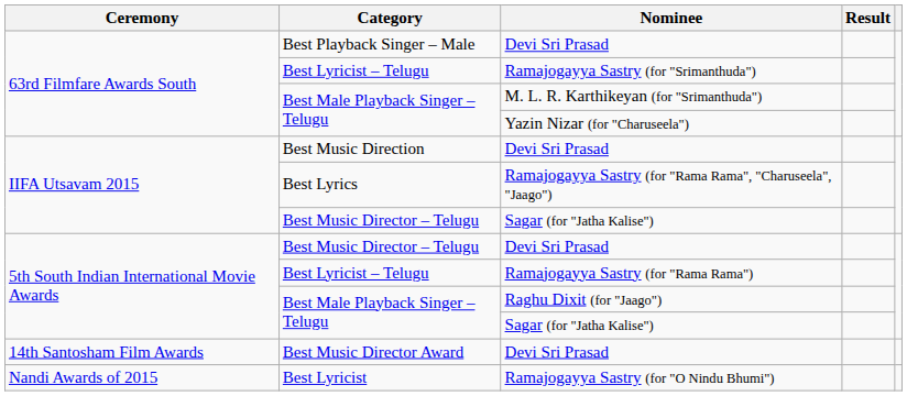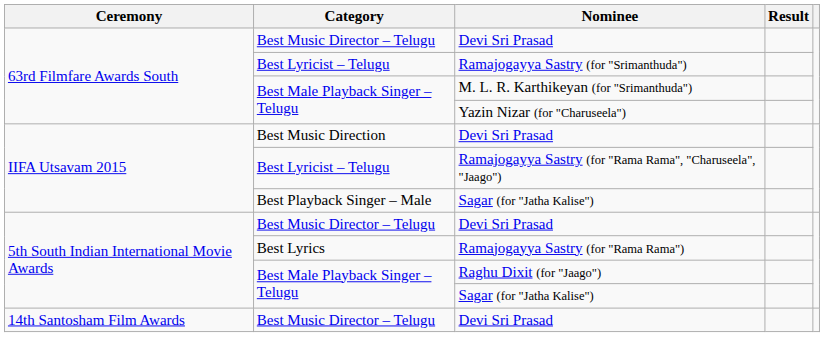63rd Filmfare Awards South / Devi Sri Prasad | Category: Best Playback Singer – Male -> Best Music Director – Telugu
Ramajogayya Sastry (for "Rama Rama", "Charuseela", "Jaago") | Category: Best Lyrics -> Best Lyricist – Telugu
IIFA Utsavam 2015 / Sagar (for "Jatha Kalise") | Category: Best Music Director – Telugu -> Best Playback Singer – Male
Ramajogayya Sastry (for "Rama Rama") | Category: Best Lyricist – Telugu -> Best Lyrics
14th Santosham Film Awards / Devi Sri Prasad | Category: Best Music Director Award -> Best Music Director – Telugu
- row: Nandi Awards of 2015 | Best Lyricist | Ramajogayya Sastry (for "O Nindu Bhumi")
